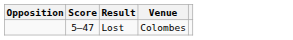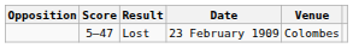+ column: Date | 23 February 1909
